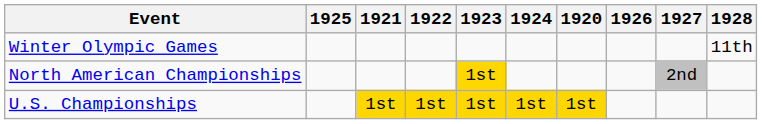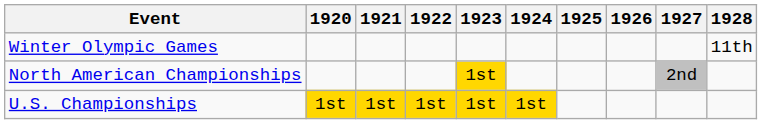columns swapped: 1920 <-> 1925
